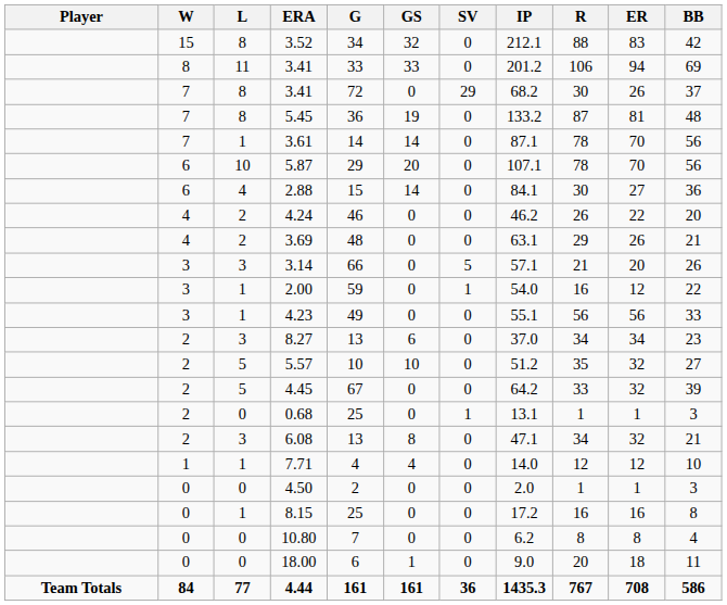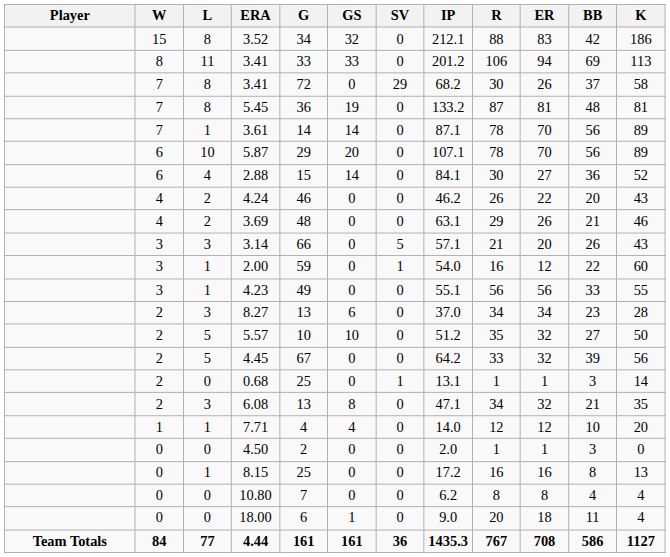+ column: K | 186 | 113 | 58 | 81 | 89 | 89 | 52 | 43 | 46 | 43 | 60 | 55 | 28 | 50 | 56 | 14 | 35 | 20 | 0 | 13 | 4 | 4 | 1127
